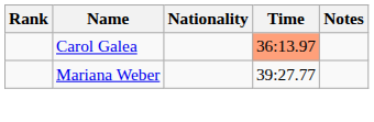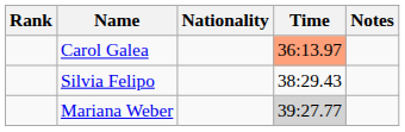+ row: Silvia Felipo | 38:29.43
Mariana Weber | Time: no background -> lightgrey background
